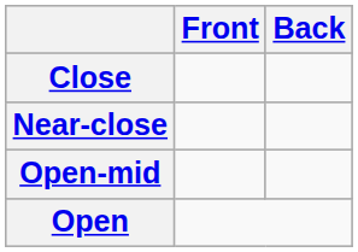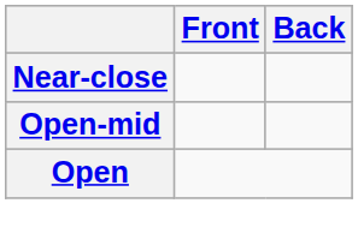- row: Close
